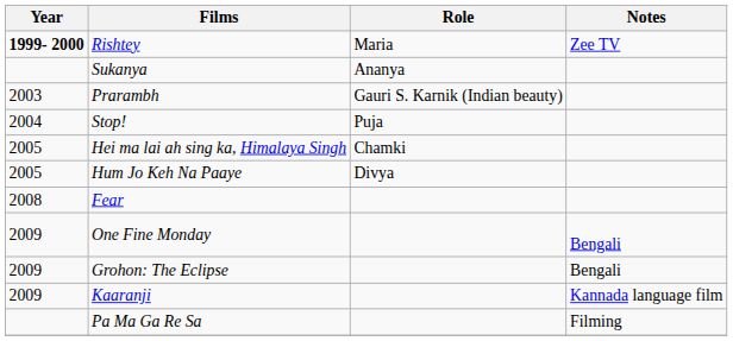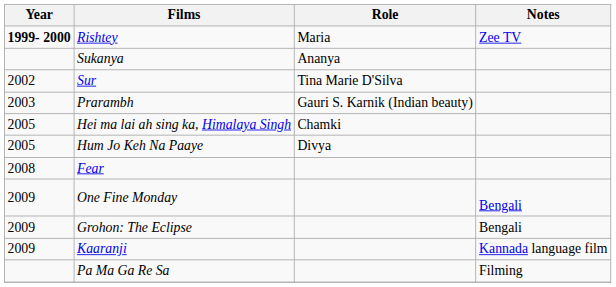+ row: 2002 | Sur | Tina Marie D'Silva
- row: 2004 | Stop! | Puja
